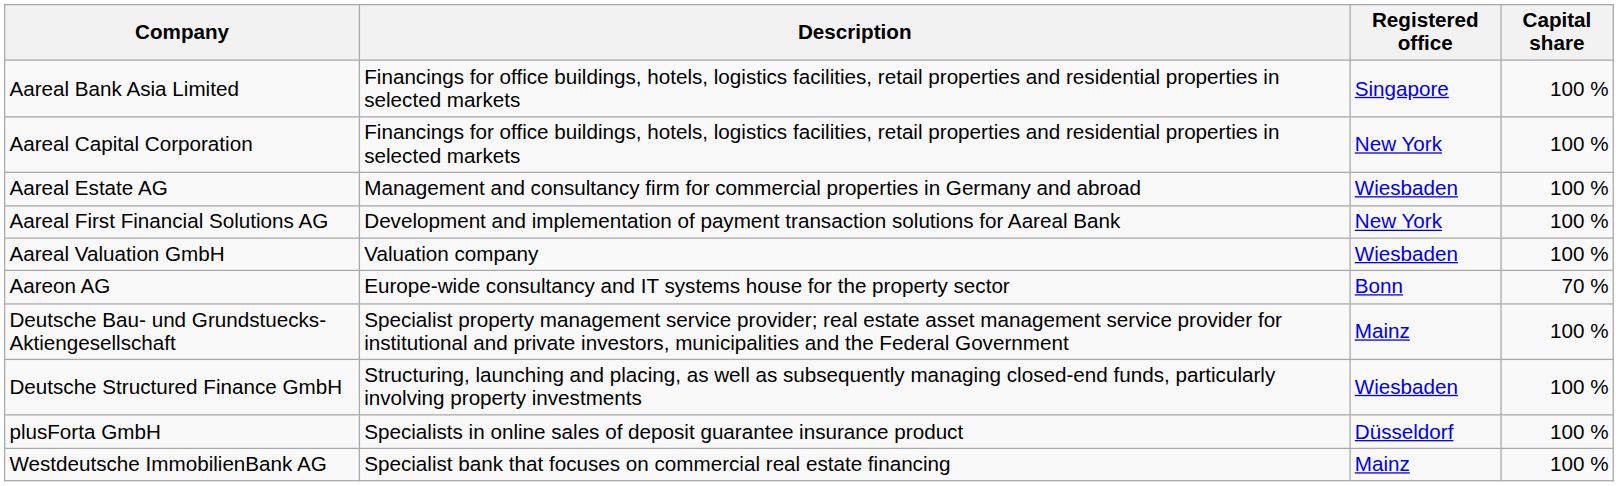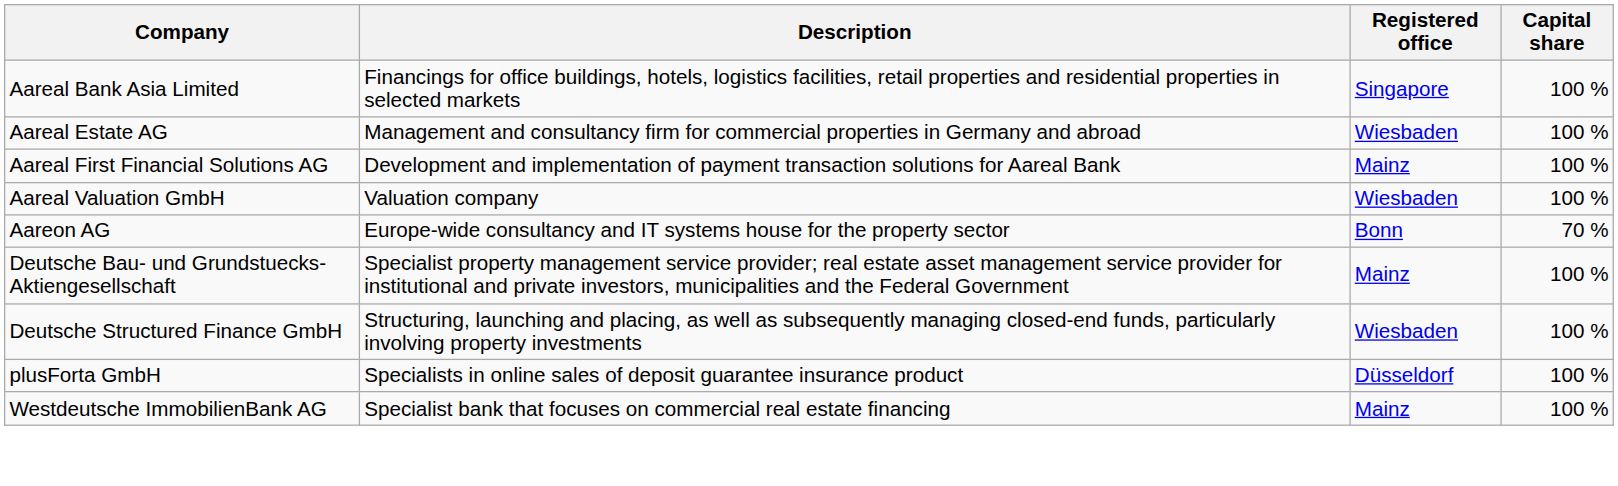- row: Aareal Capital Corporation | Financings for office buildings, hotels, logistics facilities, retail properties and residential properties in selected markets | New York | 100 %
Aareal First Financial Solutions AG | Registered office: New York -> Mainz
